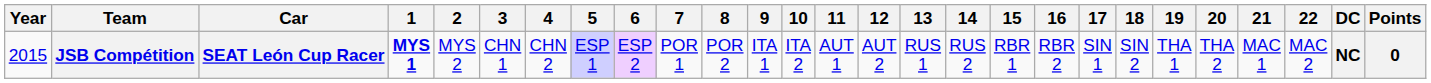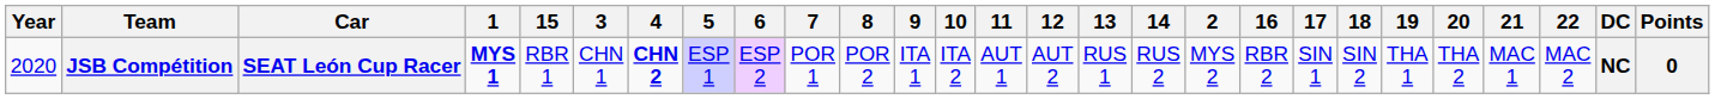columns swapped: 2 <-> 15
JSB Compétition | Year: 2015 -> 2020
JSB Compétition | 4: normal -> bold
